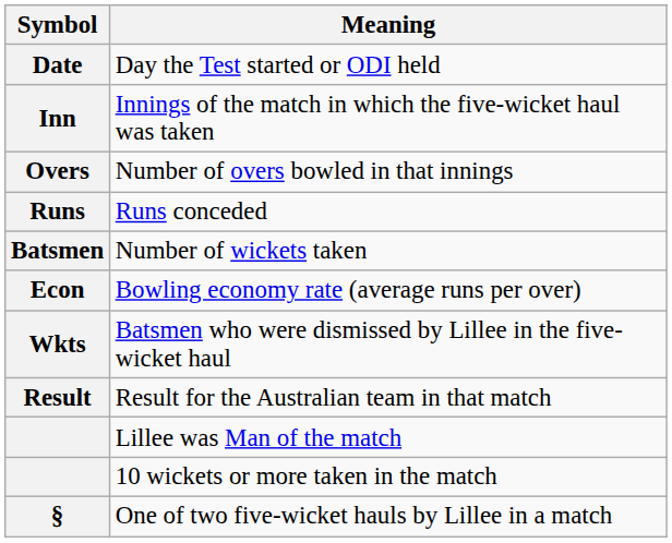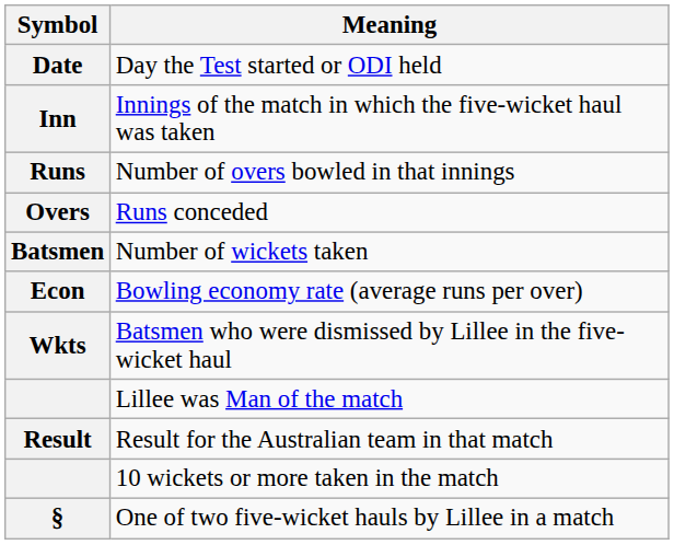Number of overs bowled in that innings | Symbol: Overs -> Runs
Runs conceded | Symbol: Runs -> Overs
rows swapped: Result for the Australian team in that match <-> Lillee was Man of the match
